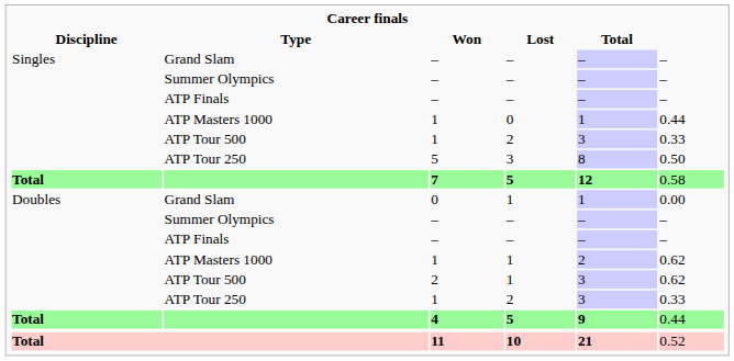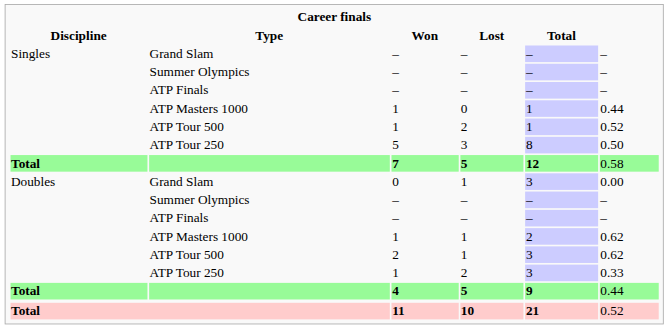Singles / ATP Tour 500 | Total: 3 -> 1
Singles / ATP Tour 500 | column 6: 0.33 -> 0.52
Doubles / Grand Slam | Total: 1 -> 3
